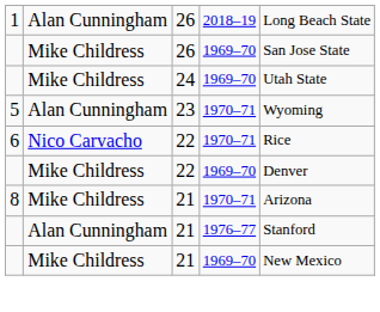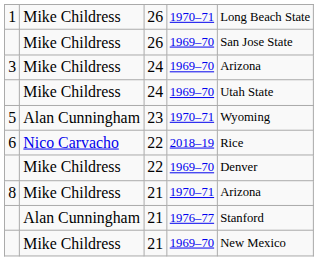1 | column 2: Alan Cunningham -> Mike Childress
1 | column 4: 2018–19 -> 1970–71
+ row: 3 | Mike Childress | 24 | 1969–70 | Arizona
6 | column 4: 1970–71 -> 2018–19
